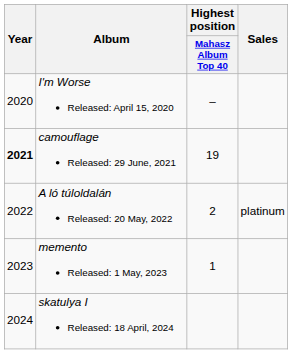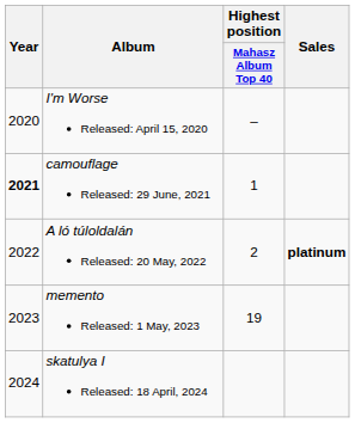camouflage Released: 29 June, 2021 | Highest position / Mahasz Album Top 40: 19 -> 1
A ló túloldalán Released: 20 May, 2022 | Sales: normal -> bold
memento Released: 1 May, 2023 | Highest position / Mahasz Album Top 40: 1 -> 19
